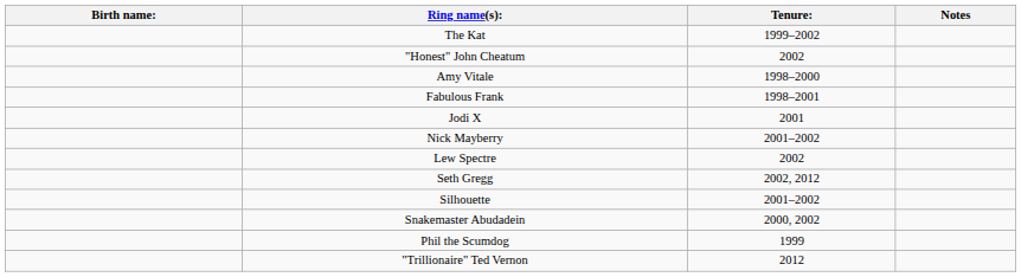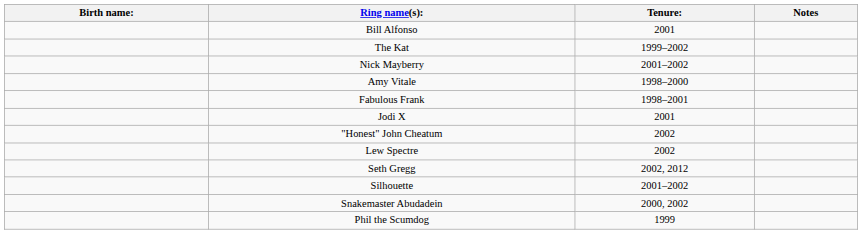+ row: Bill Alfonso | 2001
rows swapped: Nick Mayberry <-> "Honest" John Cheatum
- row: "Trillionaire" Ted Vernon | 2012
